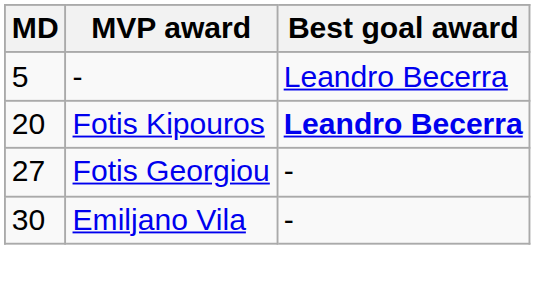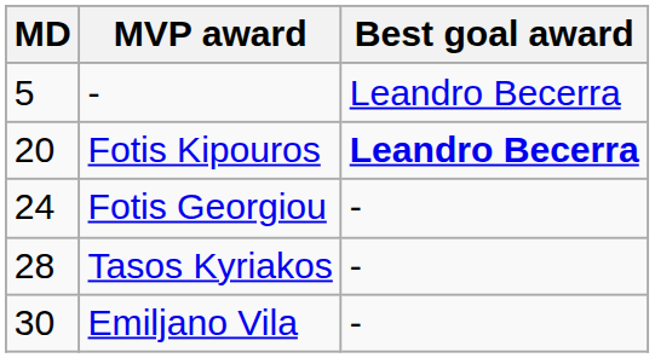Fotis Georgiou | MD: 27 -> 24
+ row: 28 | Tasos Kyriakos | -
